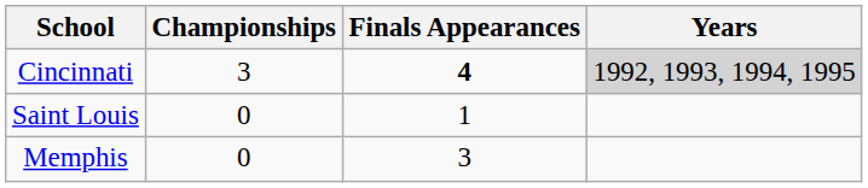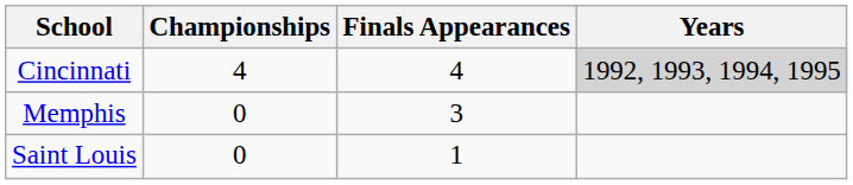Cincinnati | Championships: 3 -> 4
Cincinnati | Finals Appearances: bold -> normal
rows swapped: Memphis <-> Saint Louis
